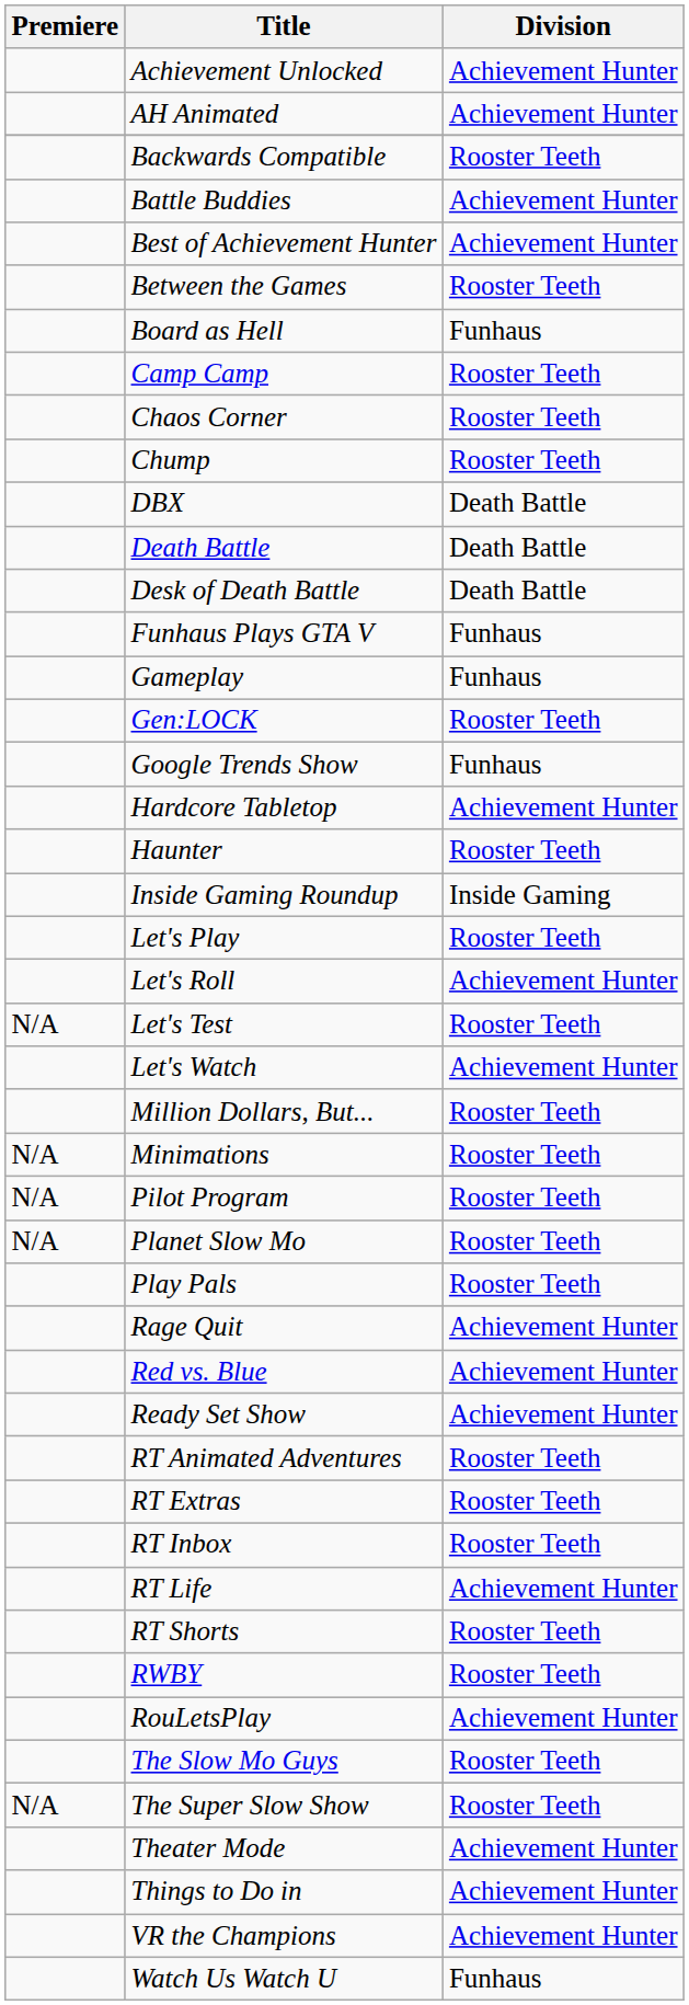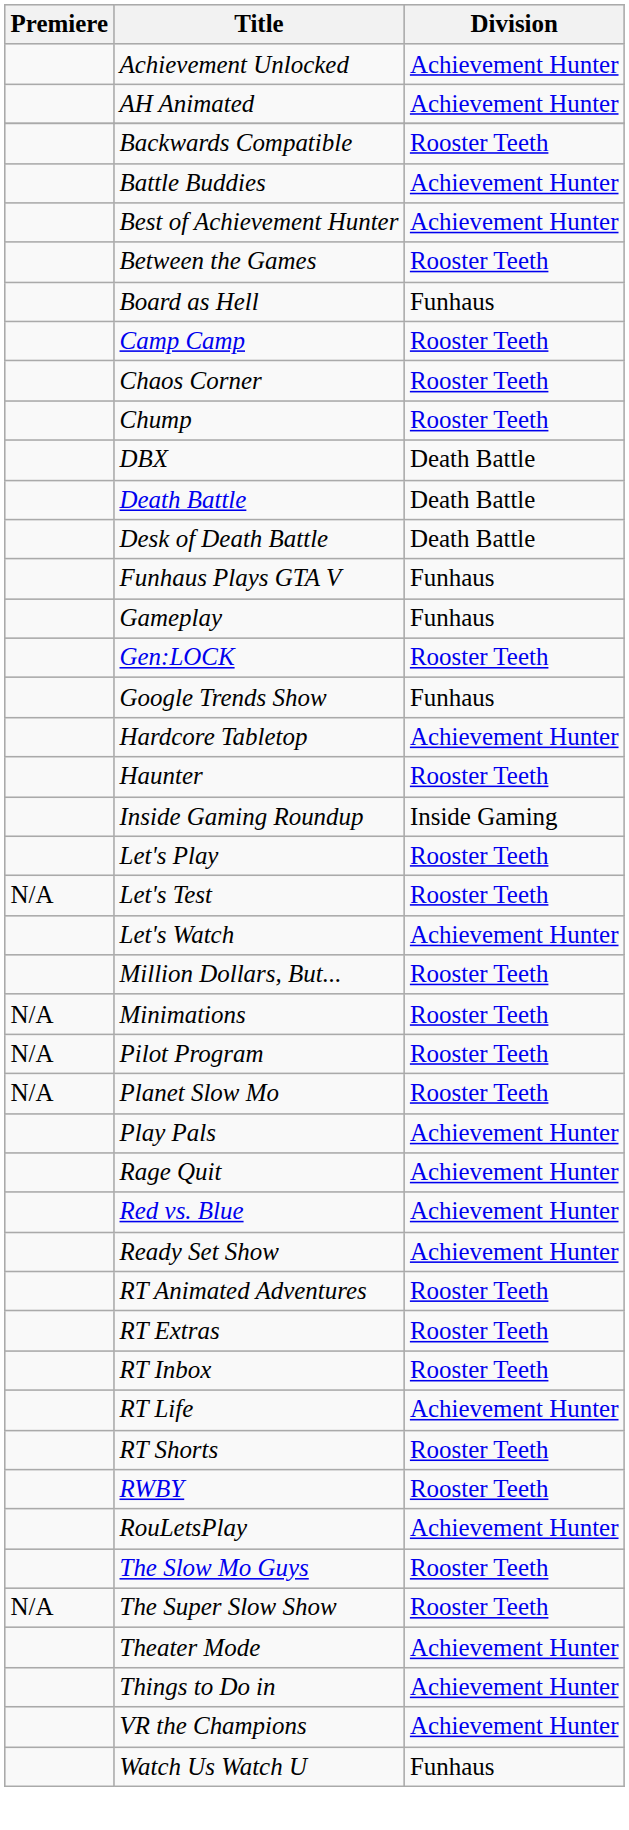- row: Let's Roll | Achievement Hunter
Play Pals | Division: Rooster Teeth -> Achievement Hunter
